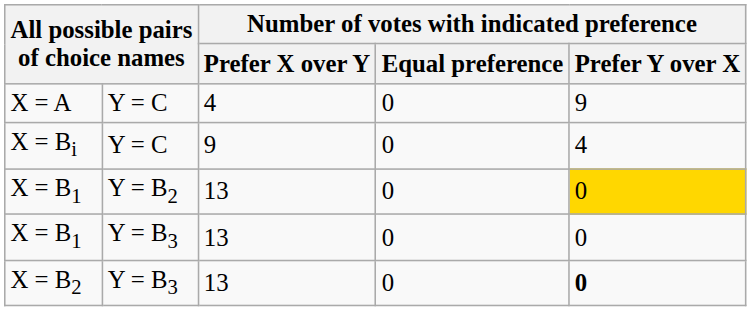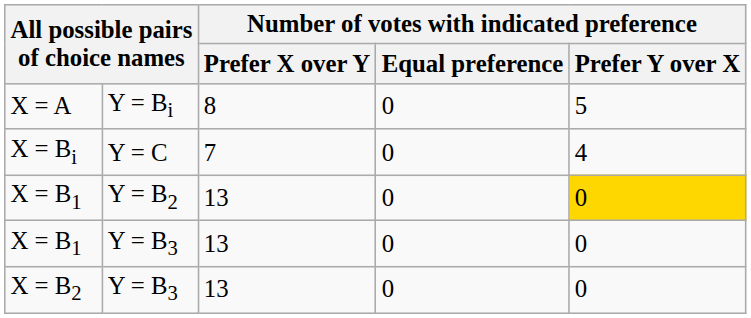+ row: X = A | Y = Bi | 8 | 0 | 5
- row: X = A | Y = C | 4 | 0 | 9
X = Bi | Number of votes with indicated preference / Prefer X over Y: 9 -> 7
X = B2 | Number of votes with indicated preference / Prefer Y over X: bold -> normal
